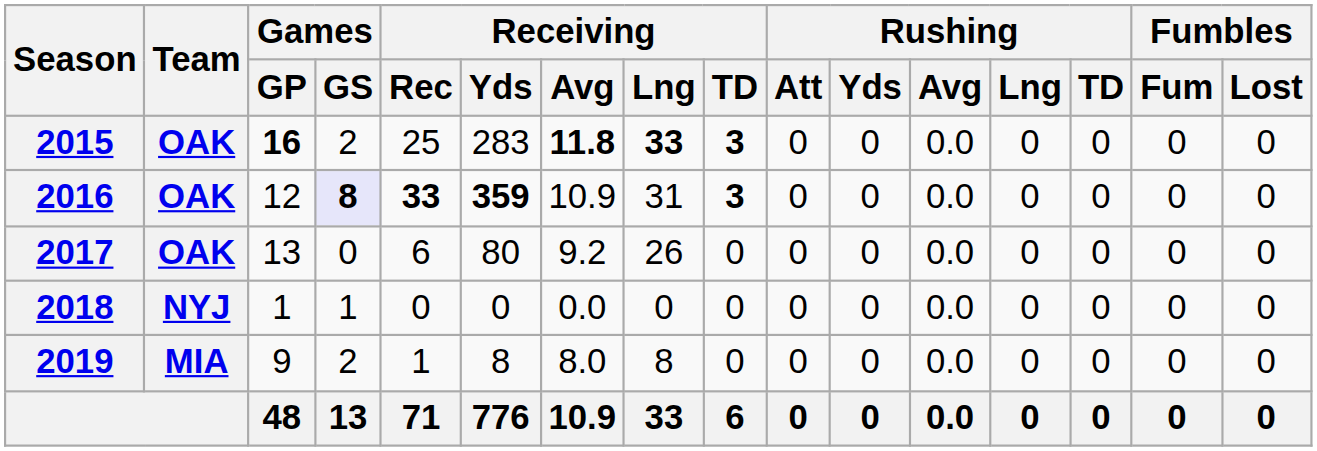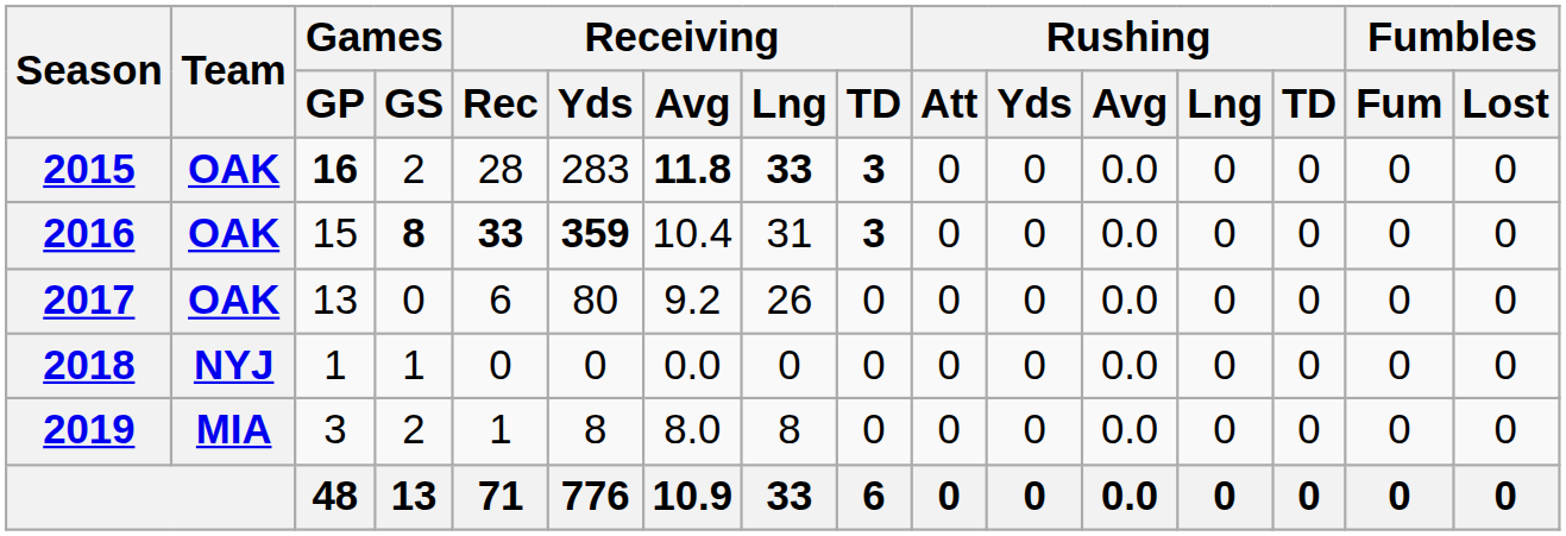2015 | Receiving / Rec: 25 -> 28
2016 | Games / GP: 12 -> 15
2016 | Games / GS: lavender background -> no background
2016 | Receiving / Avg: 10.9 -> 10.4
2019 | Games / GP: 9 -> 3
